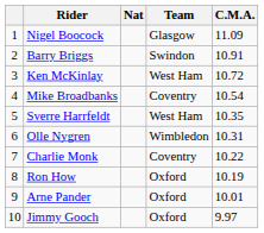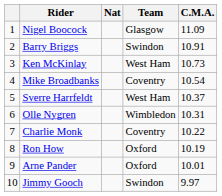Ken McKinlay | C.M.A.: 10.72 -> 10.73
Sverre Harrfeldt | C.M.A.: 10.35 -> 10.37
Jimmy Gooch | Team: Oxford -> Swindon
